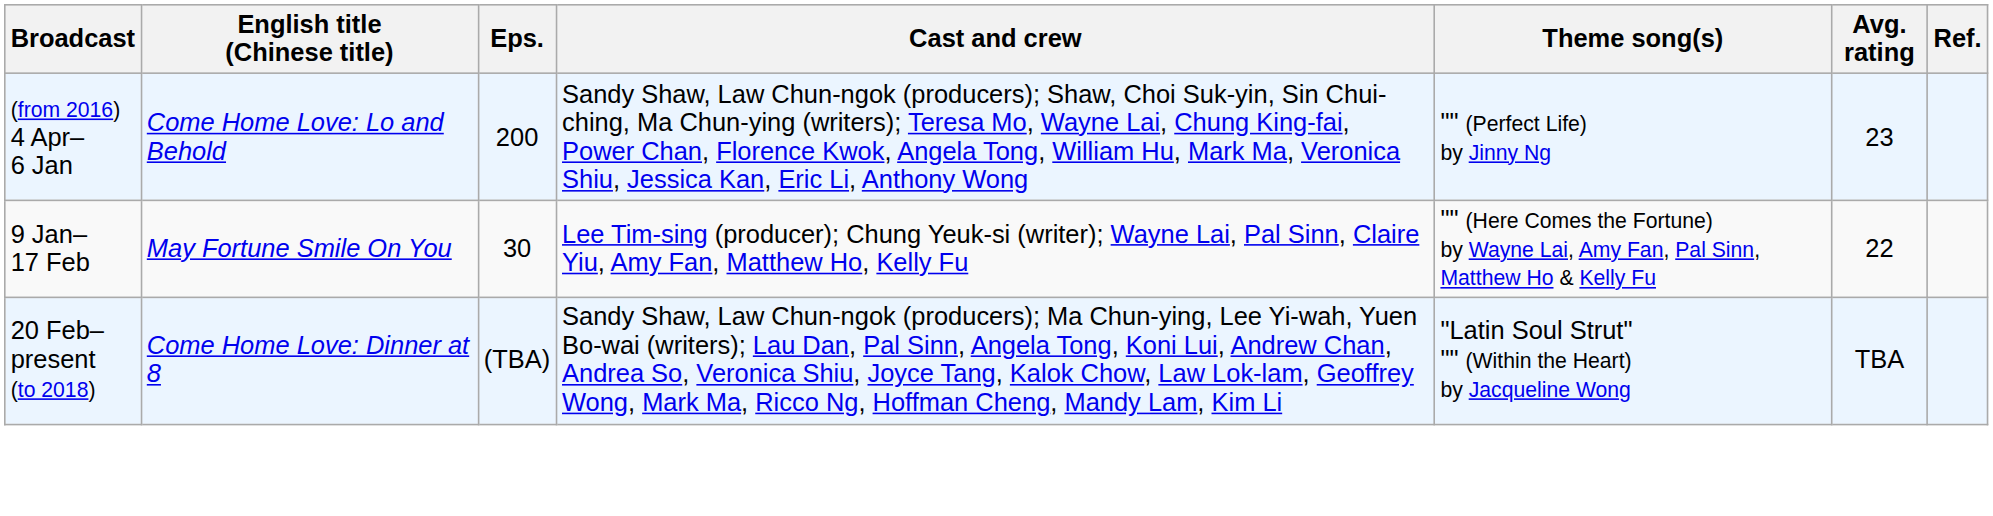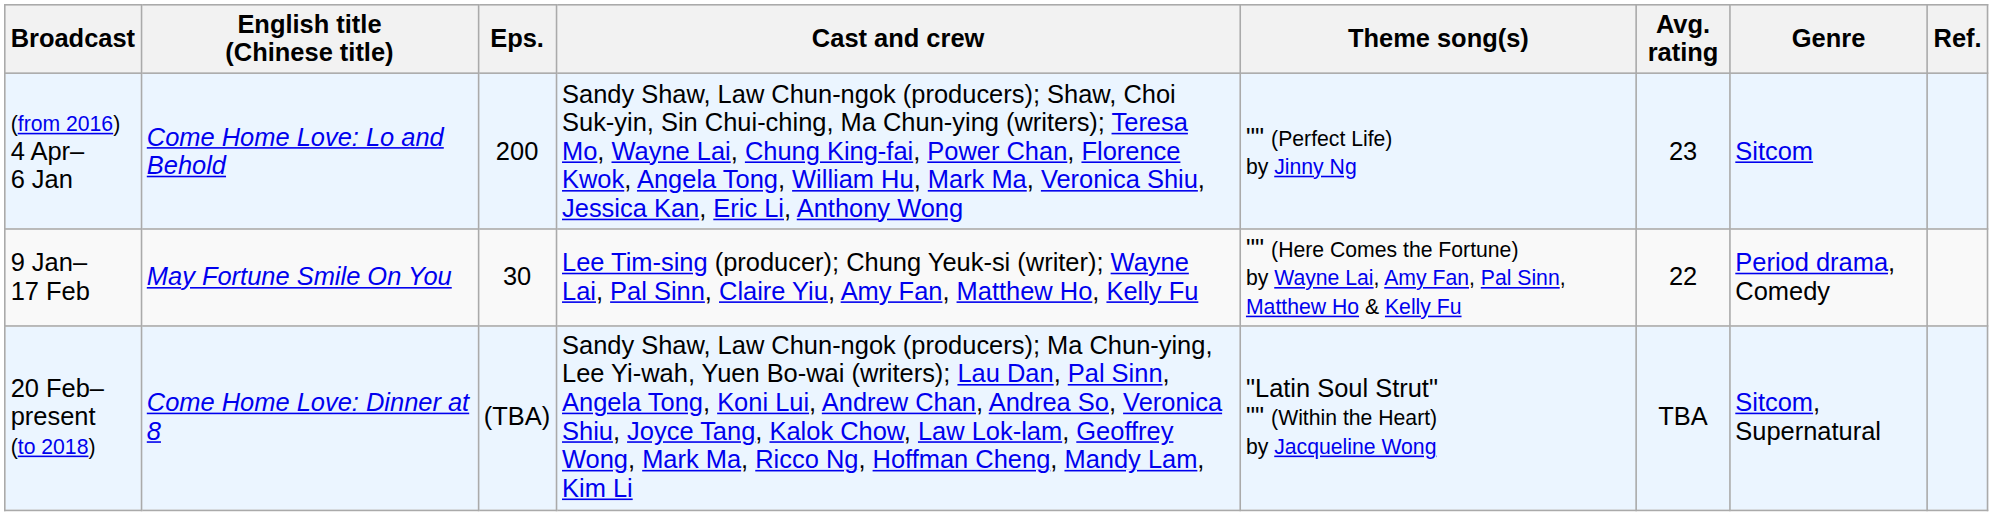+ column: Genre | Sitcom | Period drama, Comedy | Sitcom, Supernatural
